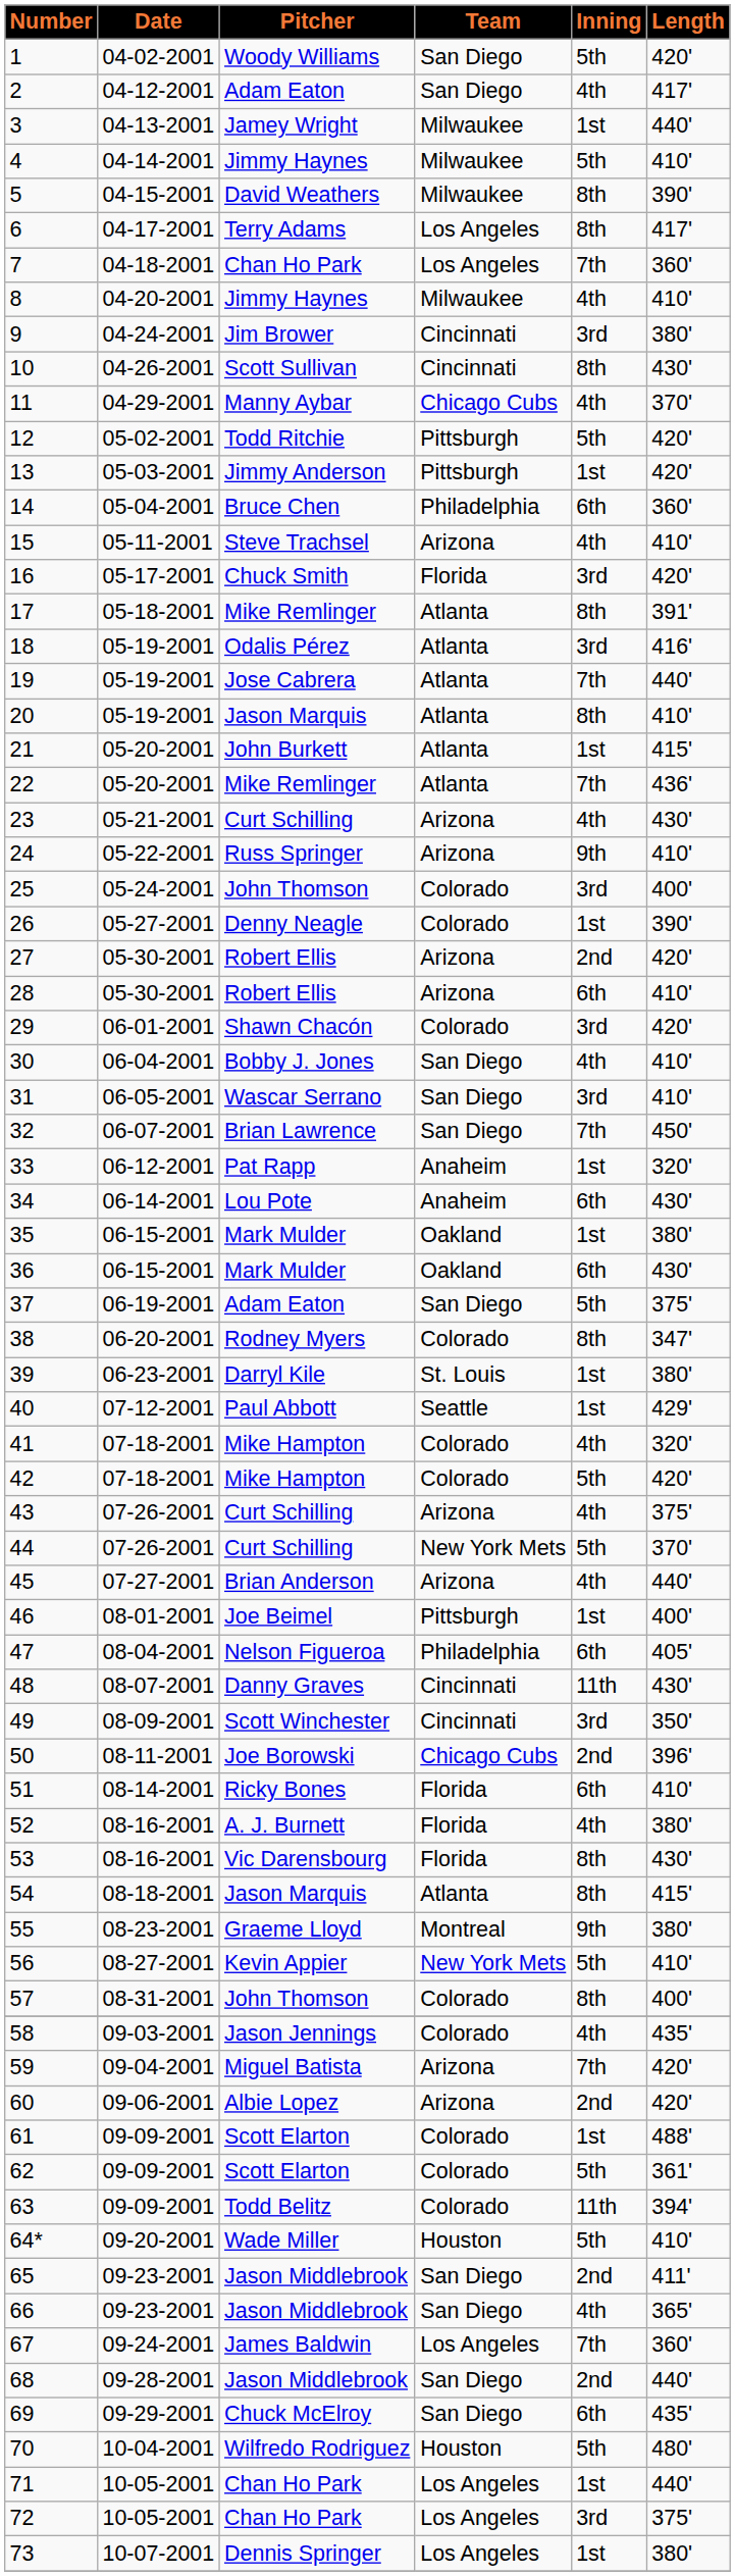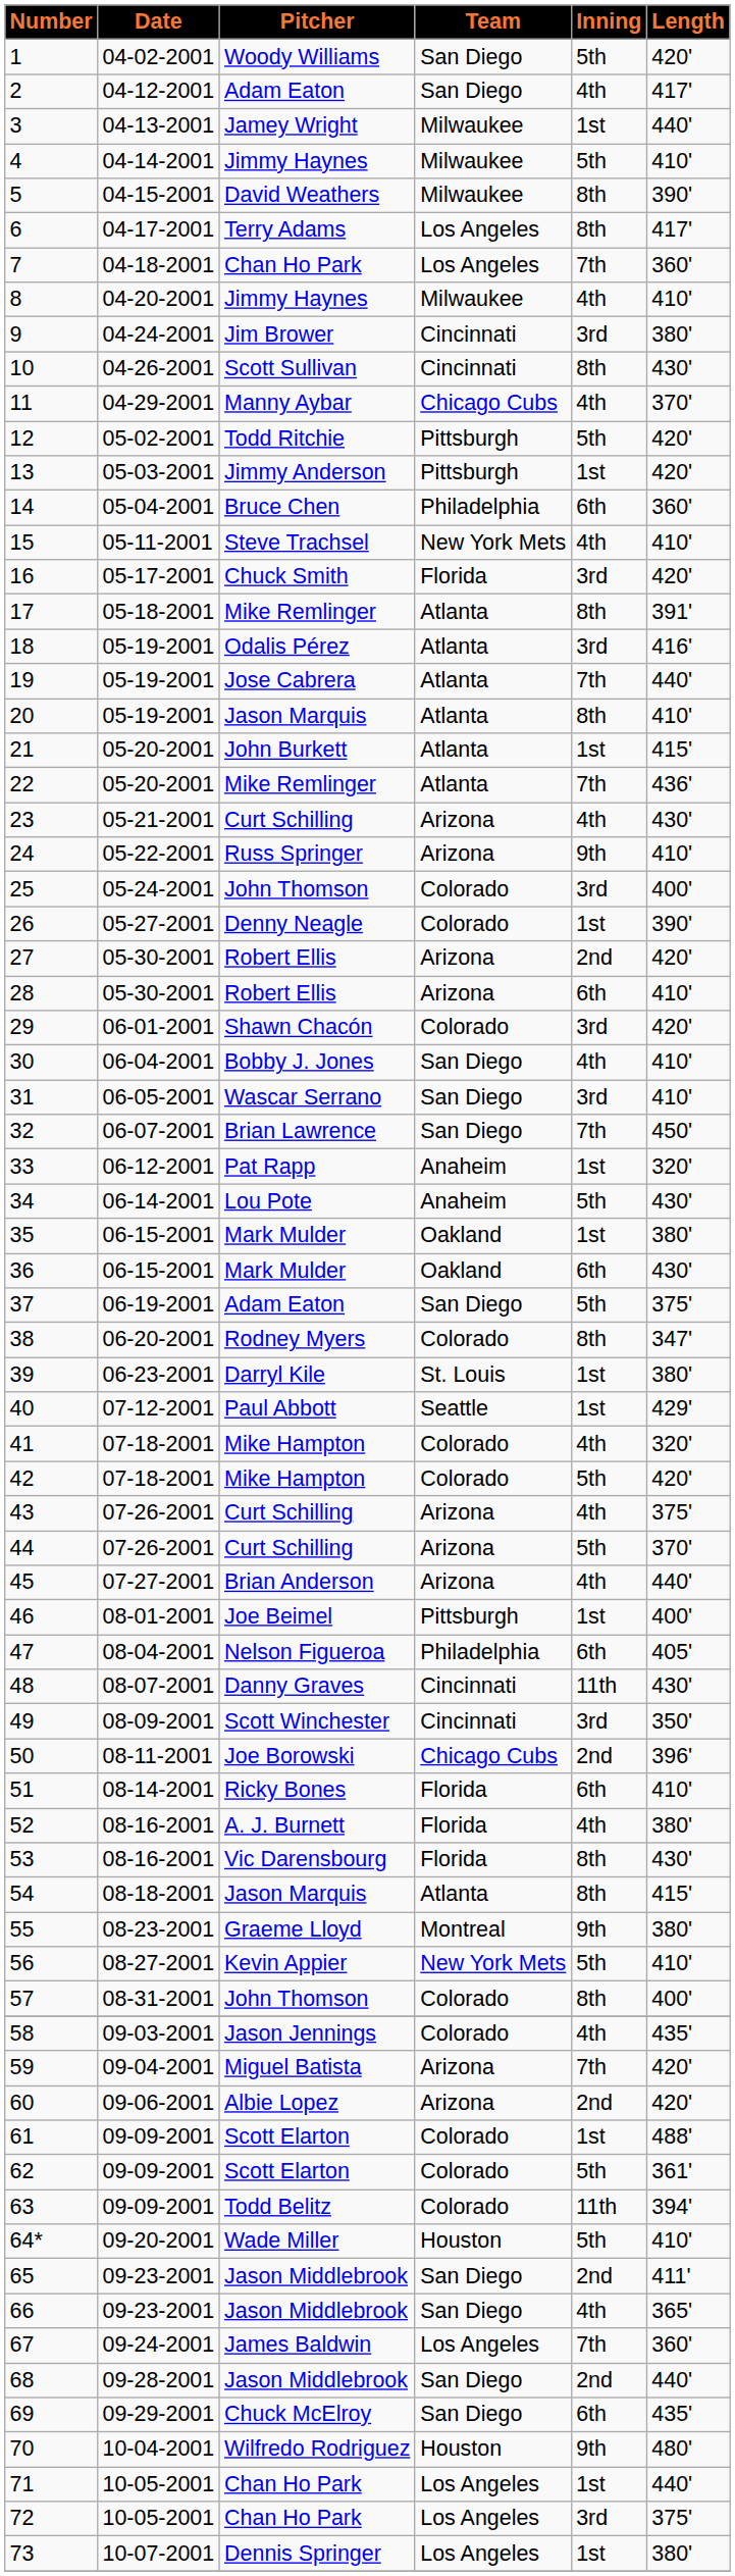15 | Team: Arizona -> New York Mets
34 | Inning: 6th -> 5th
44 | Team: New York Mets -> Arizona
70 | Inning: 5th -> 9th
